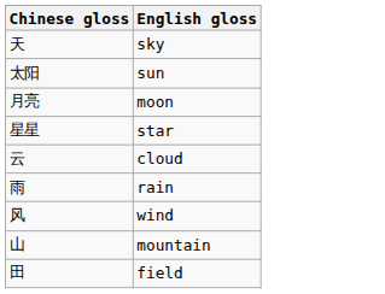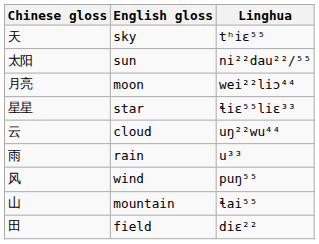+ column: Linghua | tʰiɛ⁵⁵ | ni²²dau²²/⁵⁵ | wei²²liɔ⁴⁴ | ɬiɛ⁵⁵liɛ³³ | uŋ²²wu⁴⁴ | u³³ | puŋ⁵⁵ | ɬai⁵⁵ | diɛ²²
